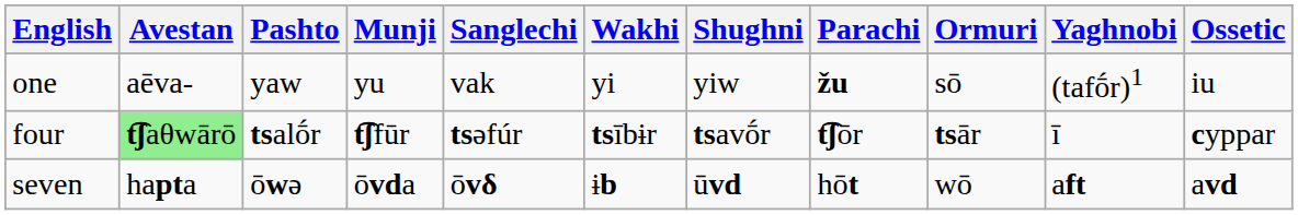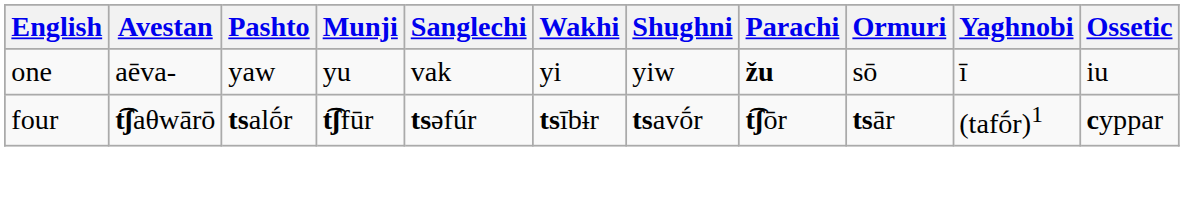one | Yaghnobi: (tafṓr)1 -> ī
four | Avestan: lightgreen background -> no background
four | Yaghnobi: ī -> (tafṓr)1
- row: seven | hapta | ōwə | ōvda | ōvδ | ɨb | ūvd | hōt | wō | aft | avd
